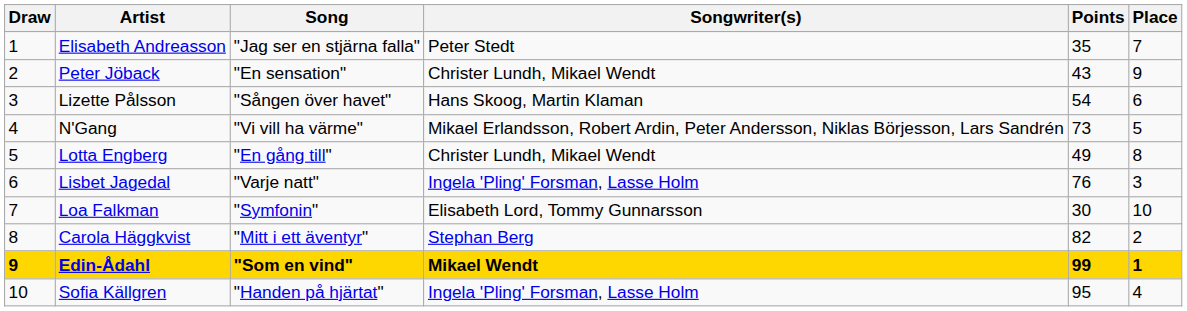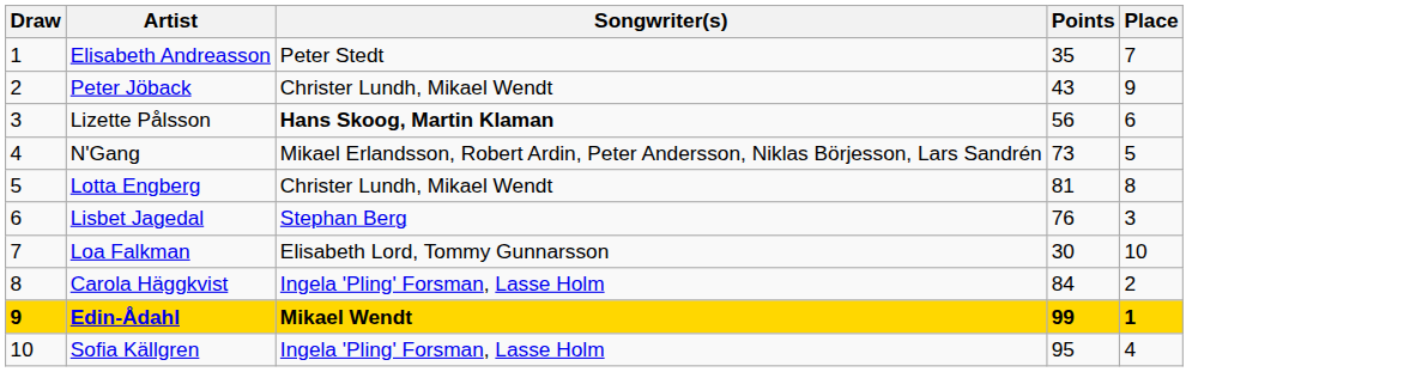- column: Song | "Jag ser en stjärna falla" | "En sensation" | "Sången över havet" | "Vi vill ha värme" | "En gång till" | "Varje natt" | "Symfonin" | "Mitt i ett äventyr" | "Som en vind" | "Handen på hjärtat"
Lizette Pålsson | Songwriter(s): normal -> bold
Lizette Pålsson | Points: 54 -> 56
Lotta Engberg | Points: 49 -> 81
Lisbet Jagedal | Songwriter(s): Ingela 'Pling' Forsman, Lasse Holm -> Stephan Berg
Carola Häggkvist | Songwriter(s): Stephan Berg -> Ingela 'Pling' Forsman, Lasse Holm
Carola Häggkvist | Points: 82 -> 84
